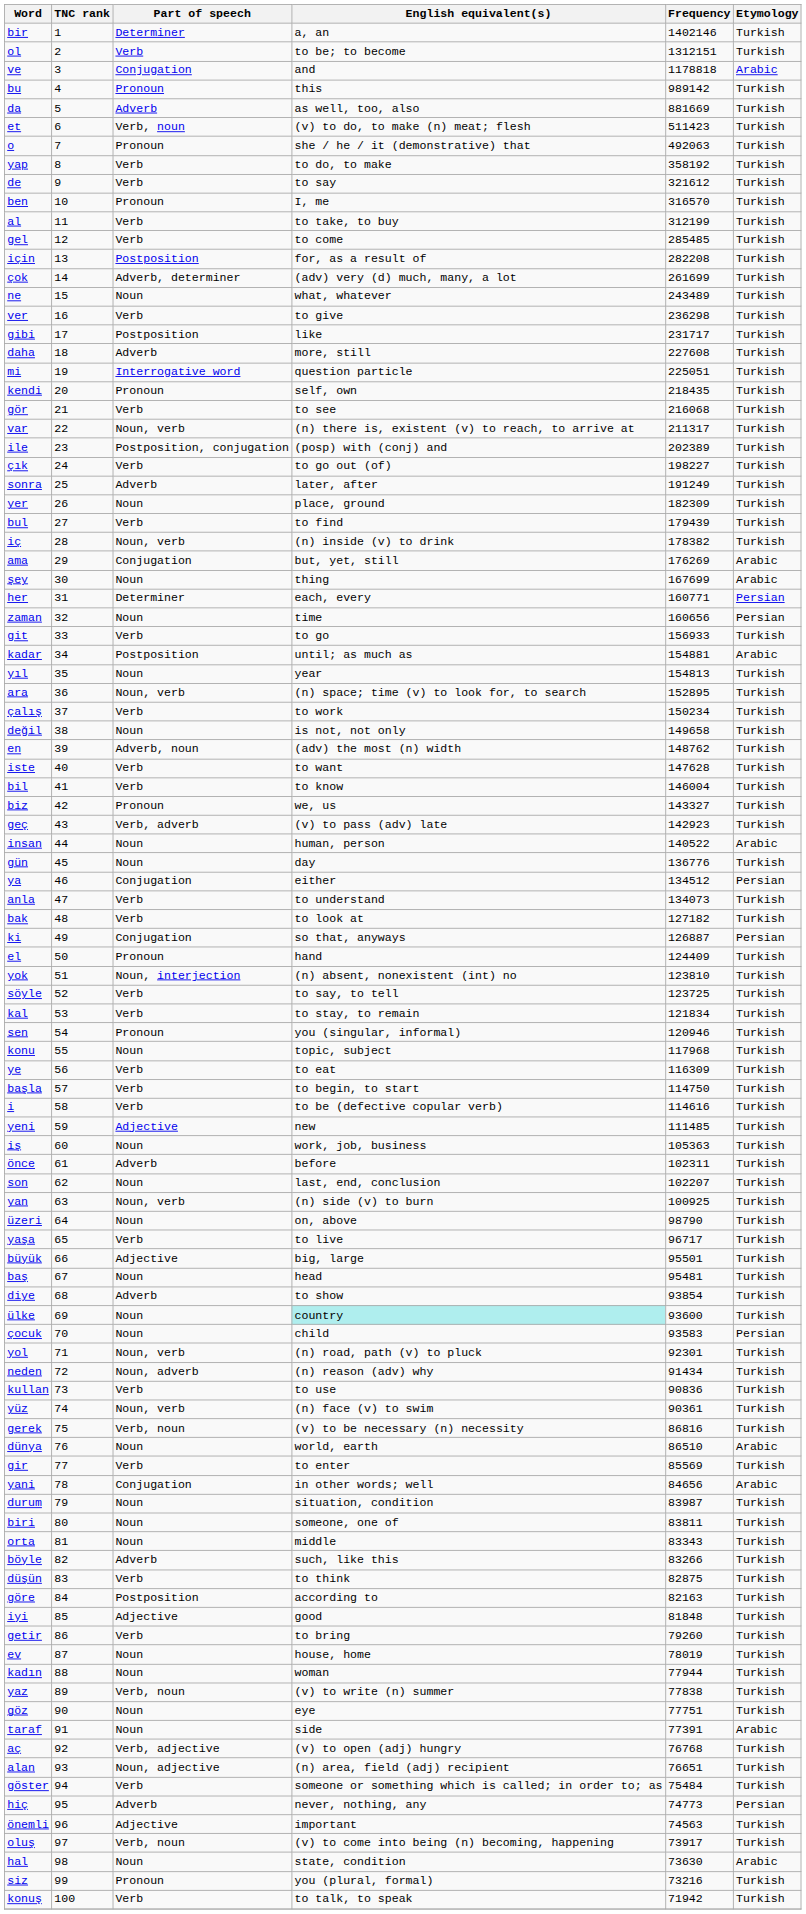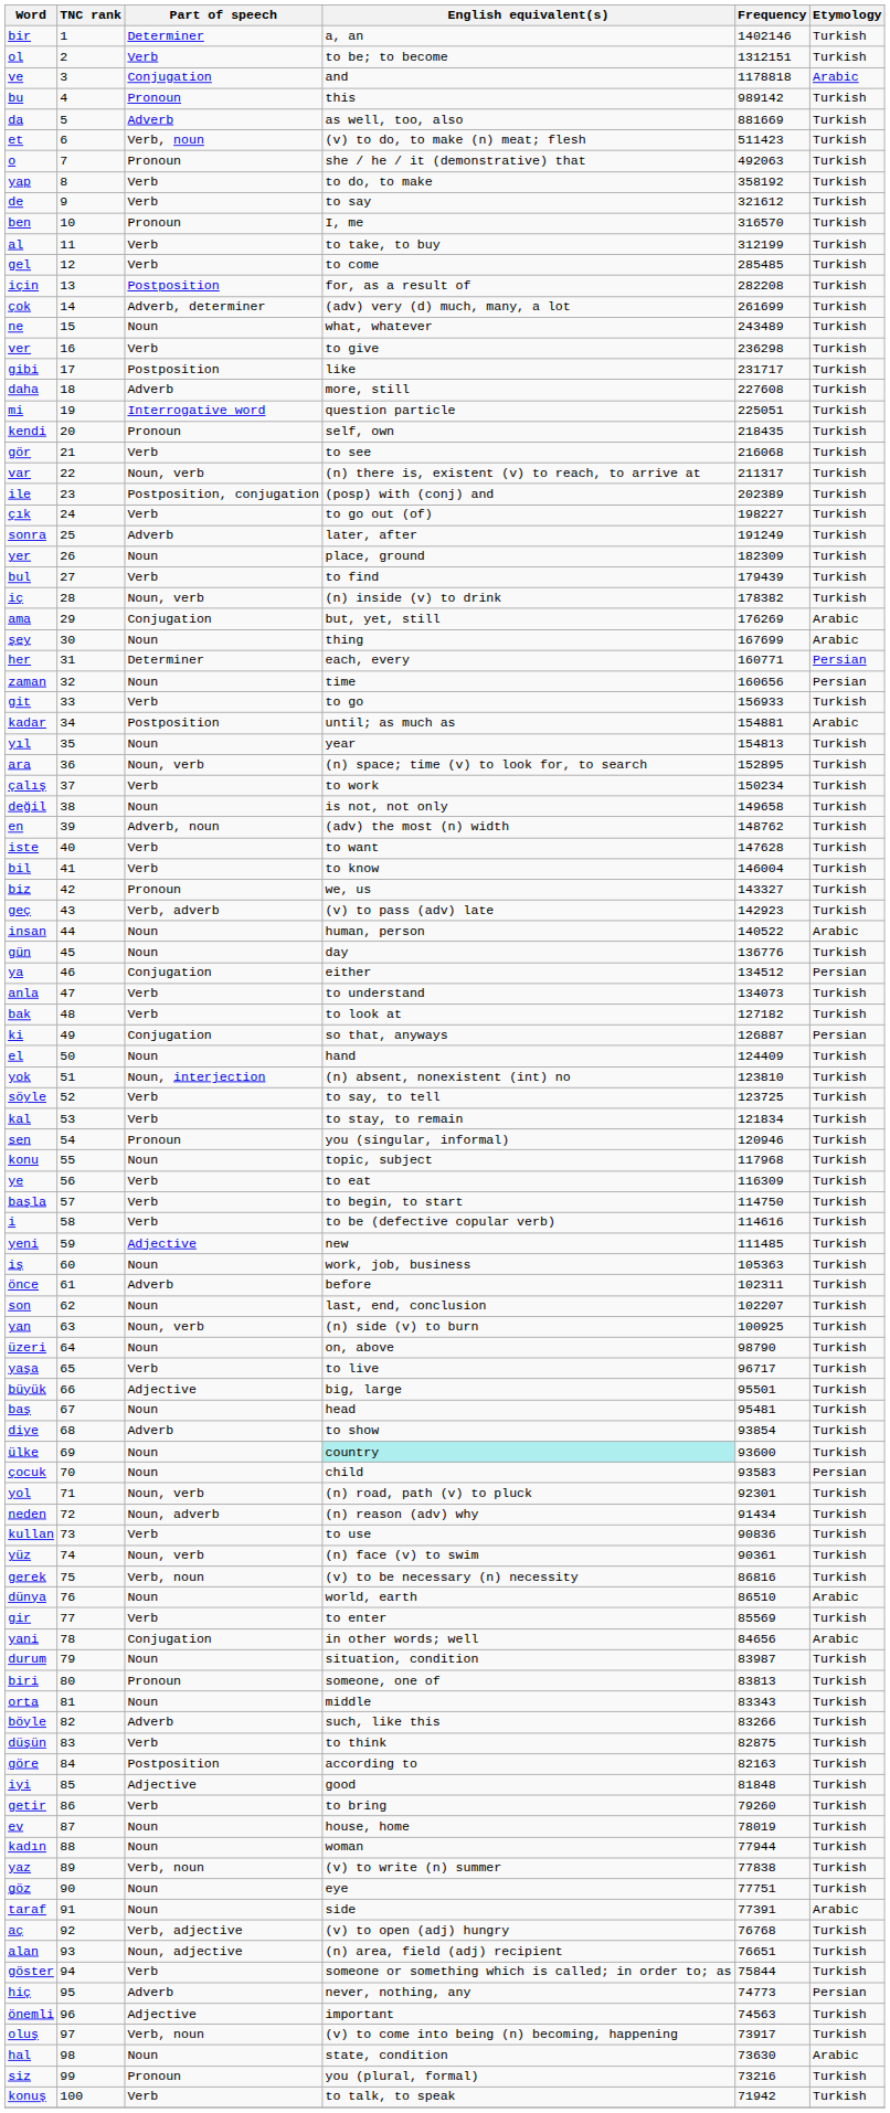el | Part of speech: Pronoun -> Noun
biri | Part of speech: Noun -> Pronoun
biri | Frequency: 83811 -> 83813
göster | Frequency: 75484 -> 75844
